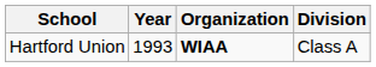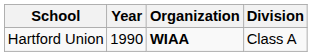Hartford Union | Year: 1993 -> 1990
